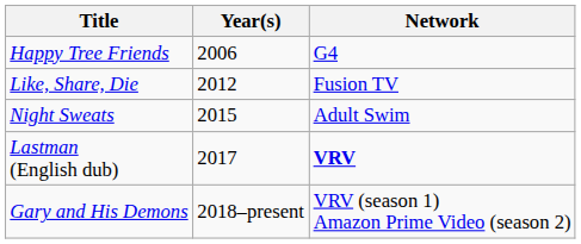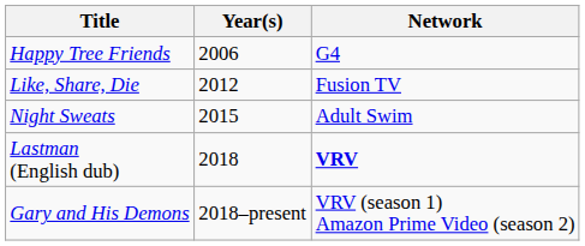Lastman (English dub) | Year(s): 2017 -> 2018
